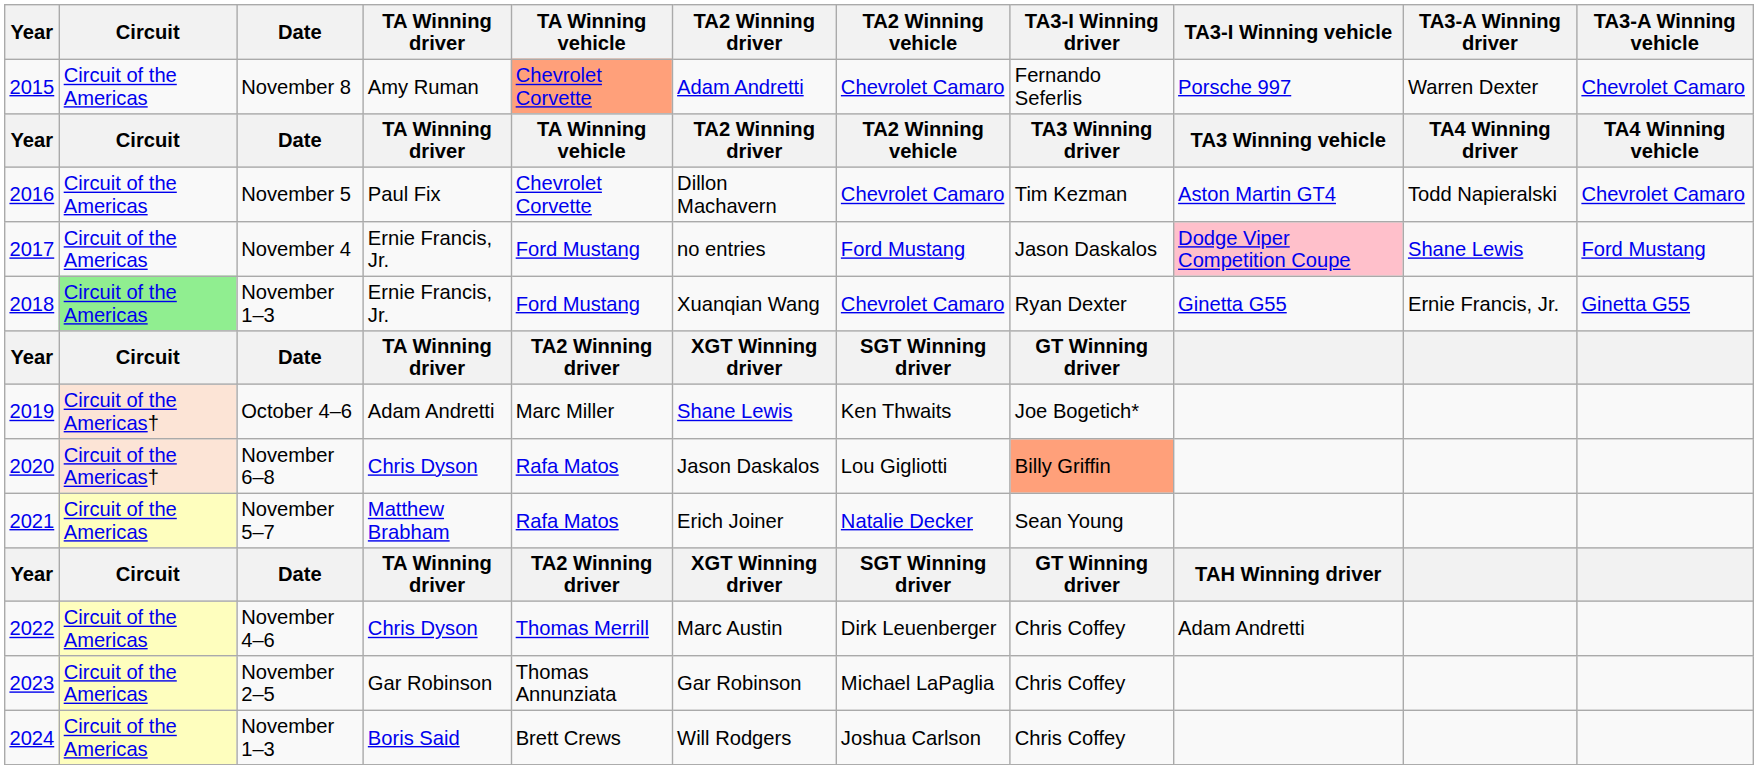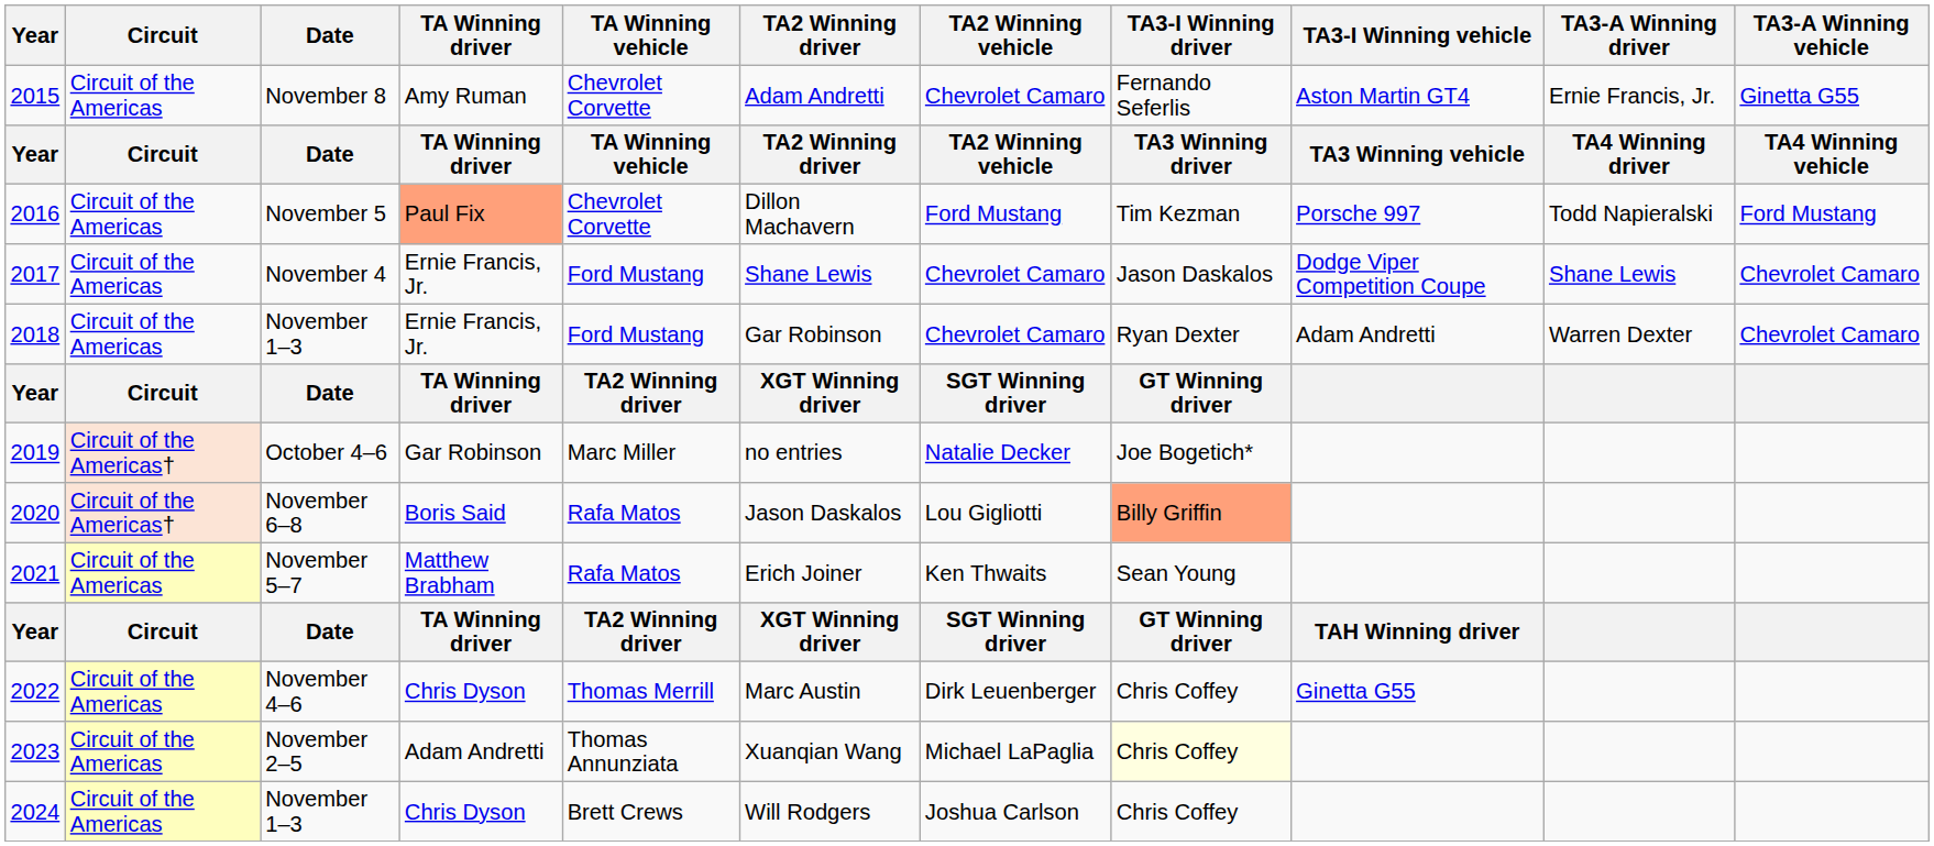November 8 | TA Winning vehicle: lightsalmon background -> no background
November 8 | TA3-I Winning vehicle: Porsche 997 -> Aston Martin GT4
November 8 | TA3-A Winning driver: Warren Dexter -> Ernie Francis, Jr.
November 8 | TA3-A Winning vehicle: Chevrolet Camaro -> Ginetta G55
November 5 | TA Winning driver: no background -> lightsalmon background
November 5 | TA2 Winning vehicle: Chevrolet Camaro -> Ford Mustang
November 5 | TA3-I Winning vehicle: Aston Martin GT4 -> Porsche 997
November 5 | TA3-A Winning vehicle: Chevrolet Camaro -> Ford Mustang
November 4 | TA2 Winning driver: no entries -> Shane Lewis
November 4 | TA2 Winning vehicle: Ford Mustang -> Chevrolet Camaro
November 4 | TA3-I Winning vehicle: pink background -> no background
November 4 | TA3-A Winning vehicle: Ford Mustang -> Chevrolet Camaro
2018 / November 1–3 | Circuit: lightgreen background -> no background
2018 / November 1–3 | TA2 Winning driver: Xuanqian Wang -> Gar Robinson
2018 / November 1–3 | TA3-I Winning vehicle: Ginetta G55 -> Adam Andretti
2018 / November 1–3 | TA3-A Winning driver: Ernie Francis, Jr. -> Warren Dexter
2018 / November 1–3 | TA3-A Winning vehicle: Ginetta G55 -> Chevrolet Camaro
October 4–6 | TA Winning driver: Adam Andretti -> Gar Robinson
October 4–6 | TA2 Winning driver: Shane Lewis -> no entries
October 4–6 | TA2 Winning vehicle: Ken Thwaits -> Natalie Decker
November 6–8 | TA Winning driver: Chris Dyson -> Boris Said
November 5–7 | TA2 Winning vehicle: Natalie Decker -> Ken Thwaits
November 4–6 | TA3-I Winning vehicle: Adam Andretti -> Ginetta G55
November 2–5 | TA Winning driver: Gar Robinson -> Adam Andretti
November 2–5 | TA2 Winning driver: Gar Robinson -> Xuanqian Wang
November 2–5 | TA3-I Winning driver: no background -> lightyellow background
2024 / November 1–3 | TA Winning driver: Boris Said -> Chris Dyson
